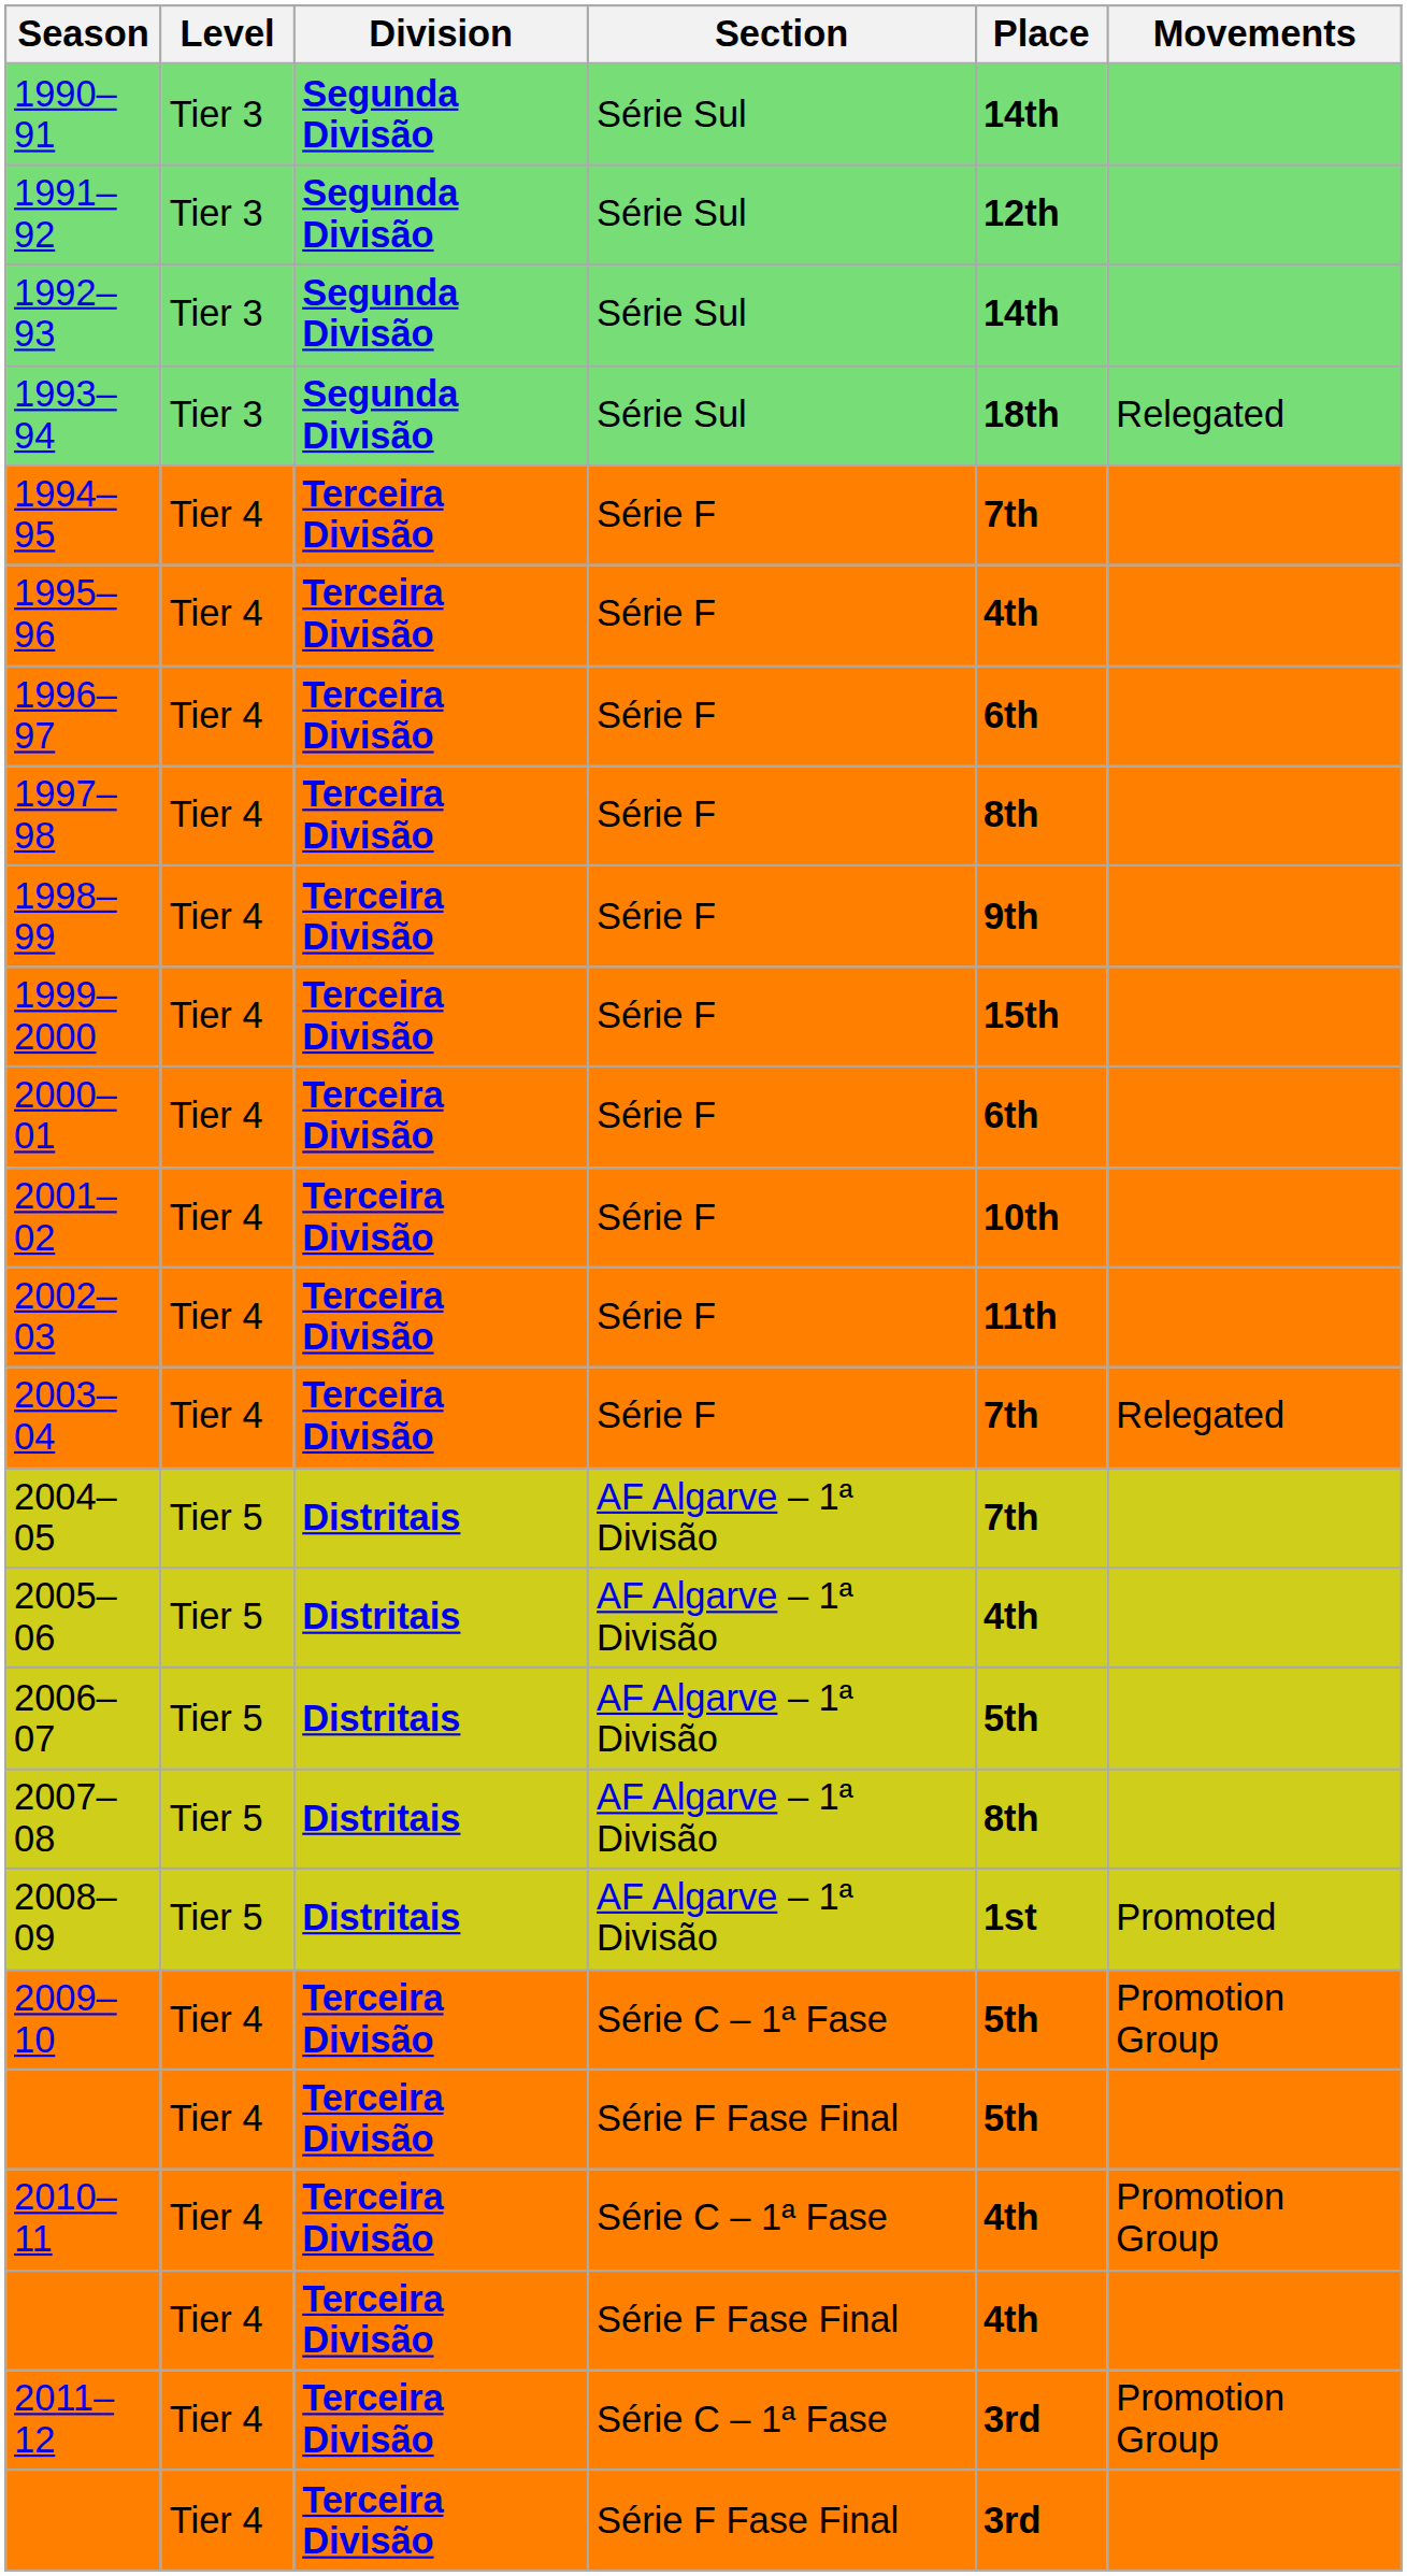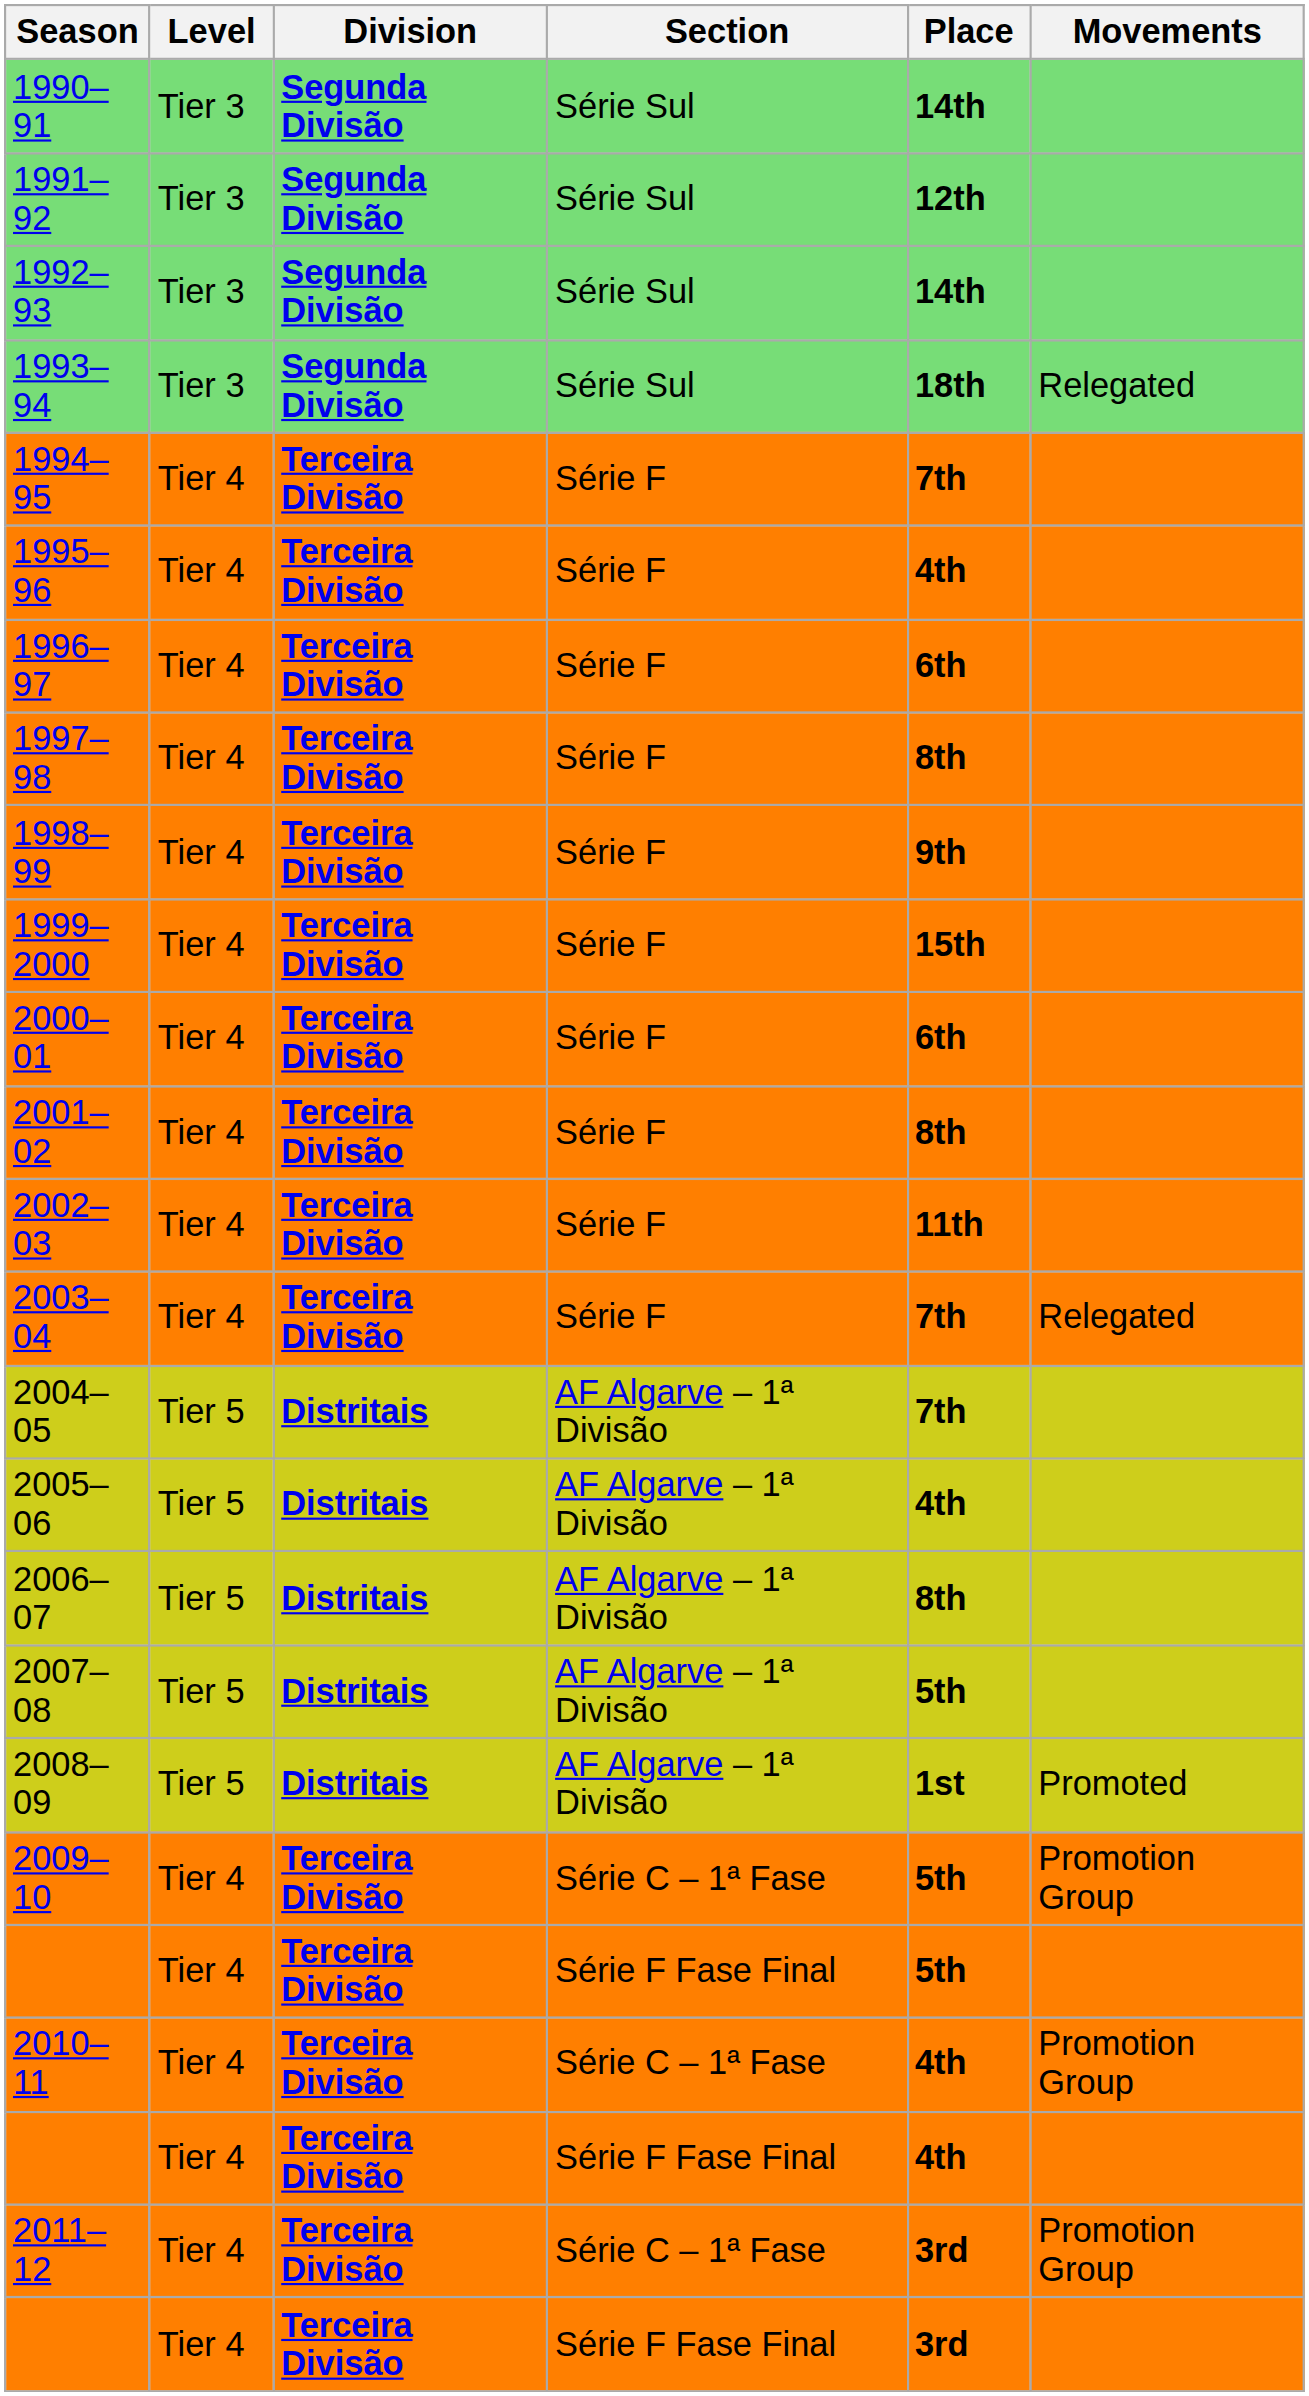2001–02 | Place: 10th -> 8th
2006–07 | Place: 5th -> 8th
2007–08 | Place: 8th -> 5th
